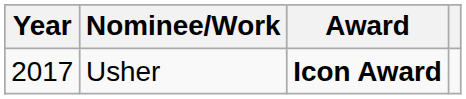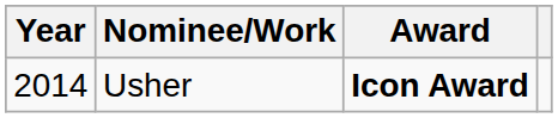Usher | Year: 2017 -> 2014
